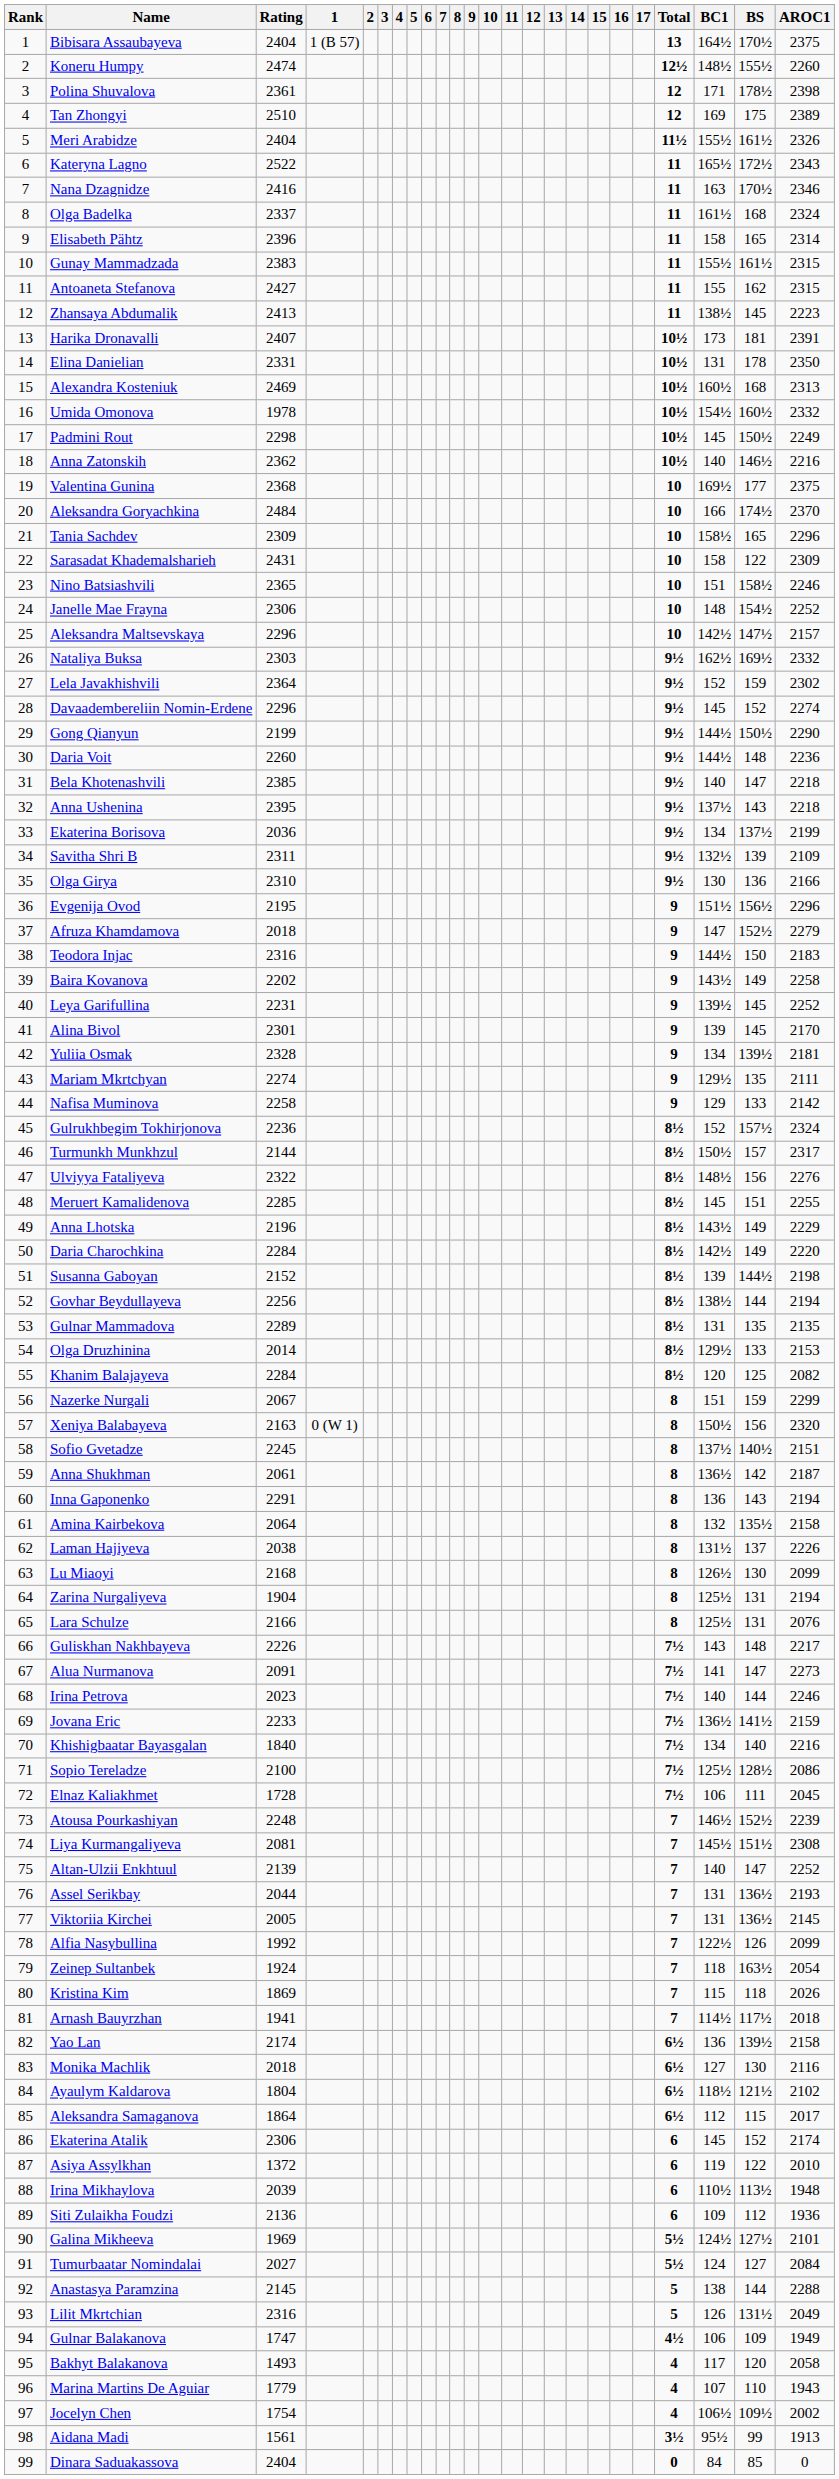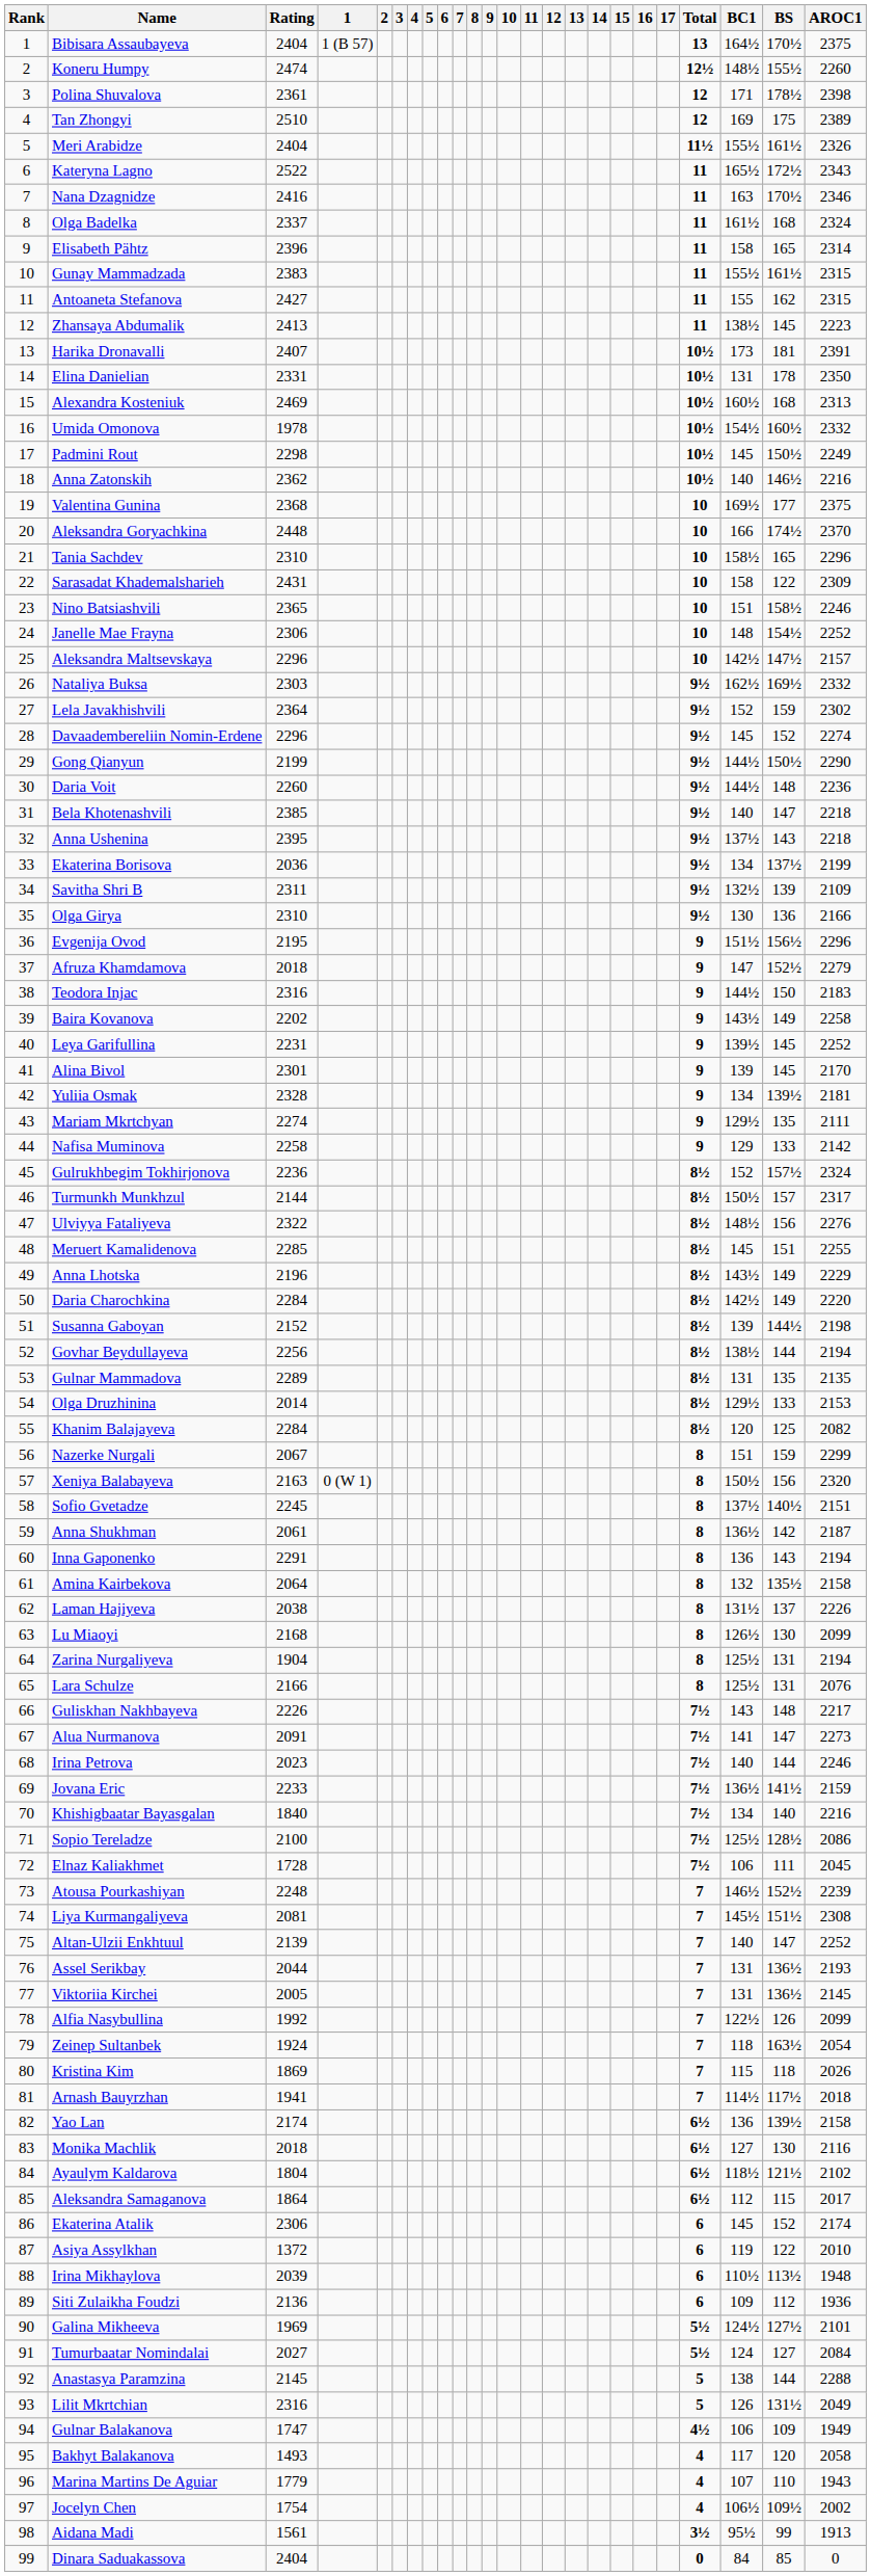Aleksandra Goryachkina | Rating: 2484 -> 2448
Tania Sachdev | Rating: 2309 -> 2310
